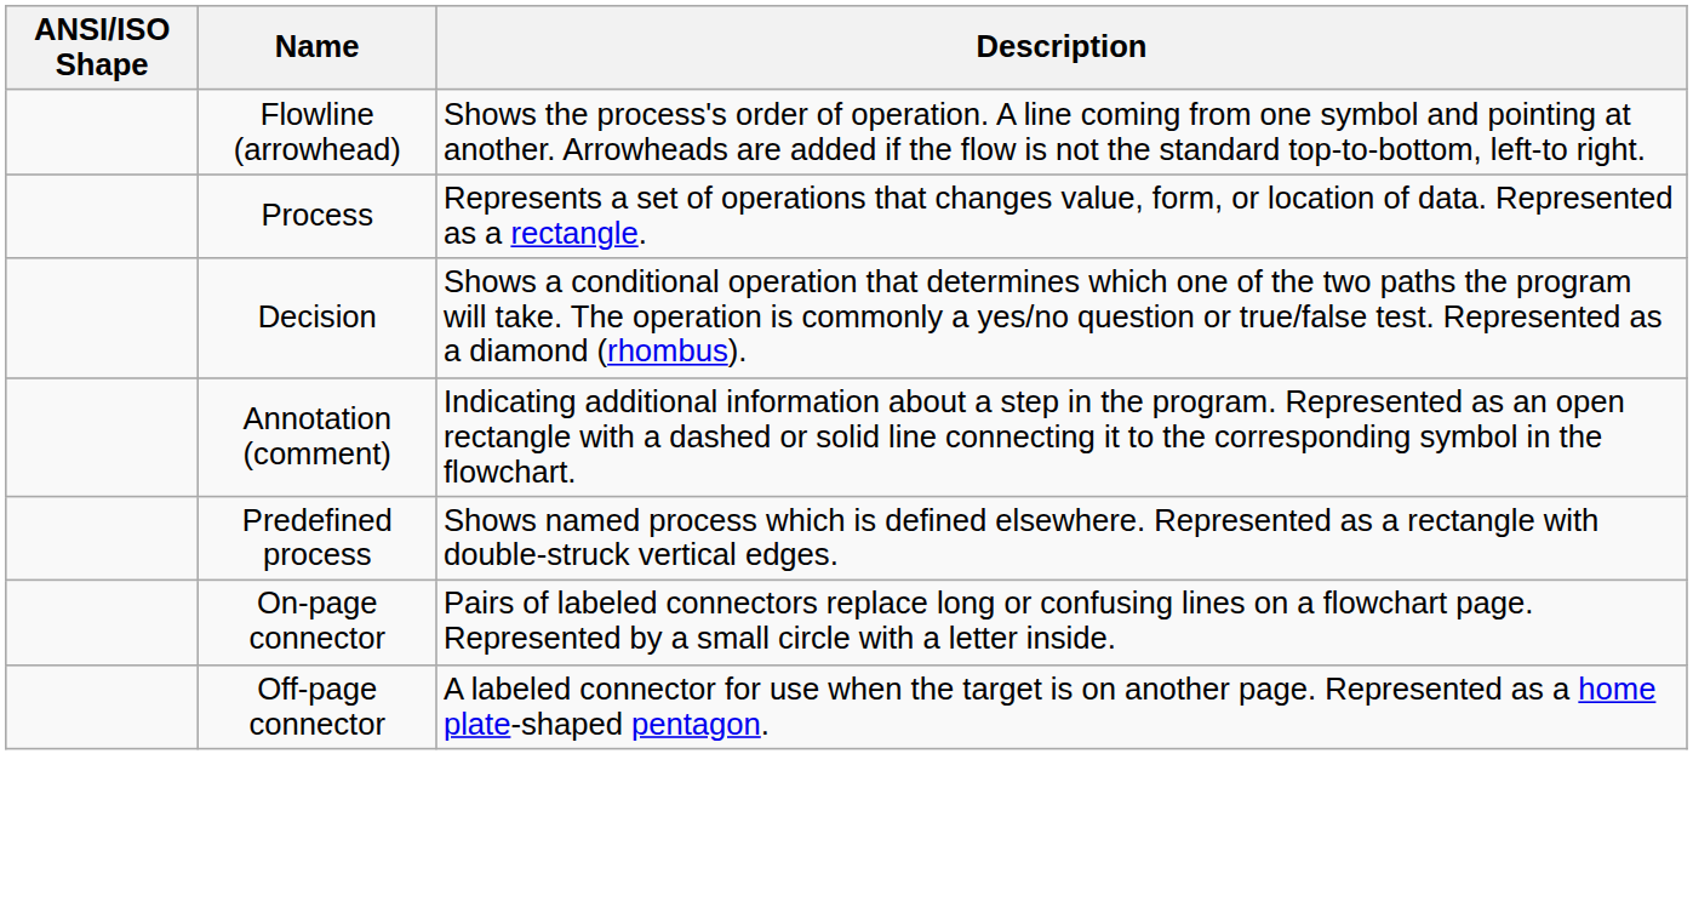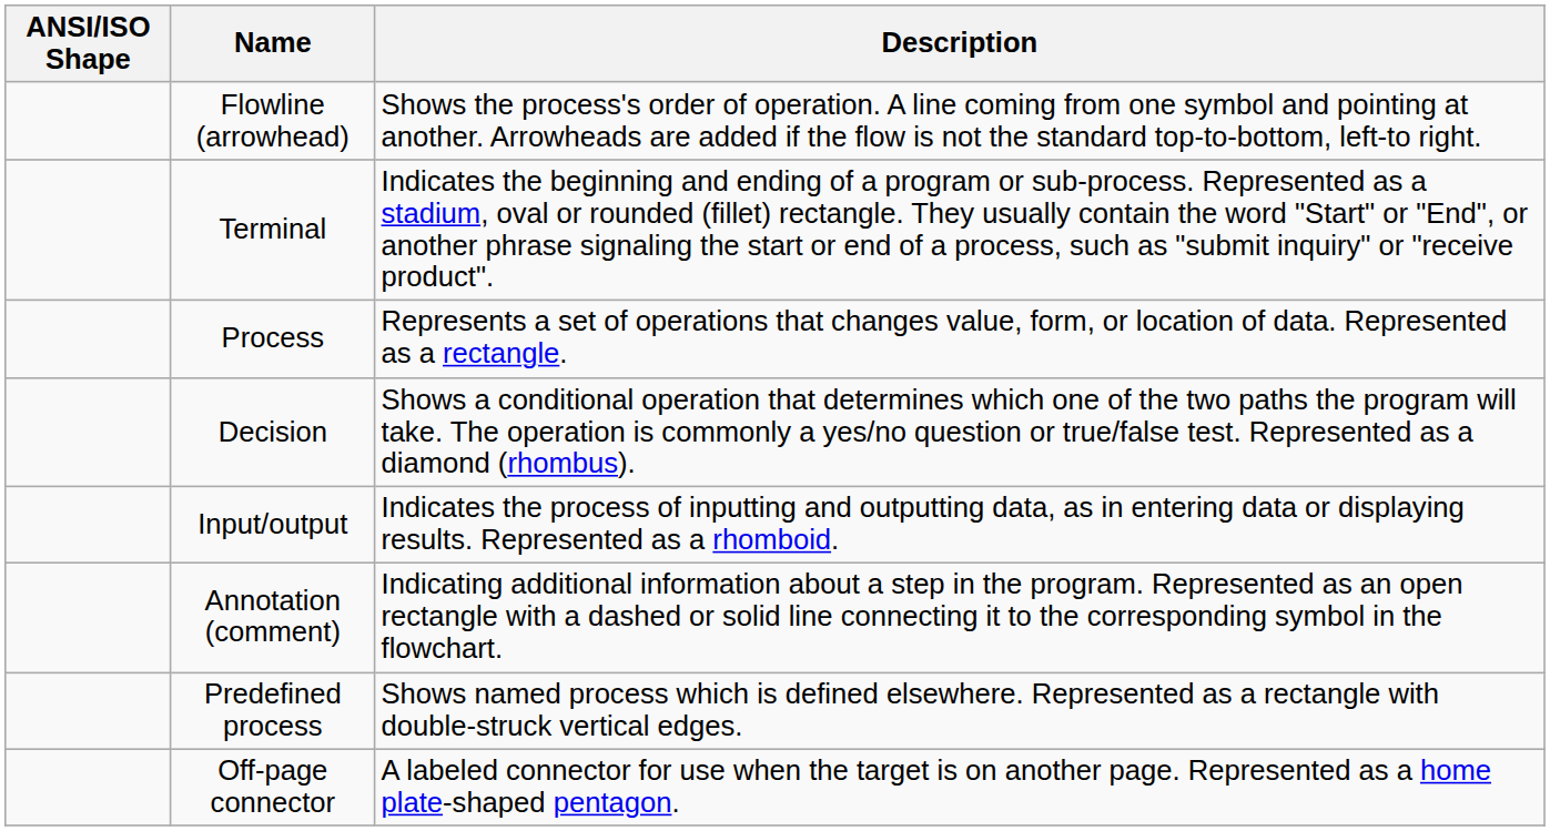+ row: Terminal | Indicates the beginning and ending of a program or sub-process. Represented as a stadium, oval or rounded (fillet) rectangle. They usually contain the word "Start" or "End", or another phrase signaling the start or end of a process, such as "submit inquiry" or "receive product".
+ row: Input/output | Indicates the process of inputting and outputting data, as in entering data or displaying results. Represented as a rhomboid.
- row: On-page connector | Pairs of labeled connectors replace long or confusing lines on a flowchart page. Represented by a small circle with a letter inside.
